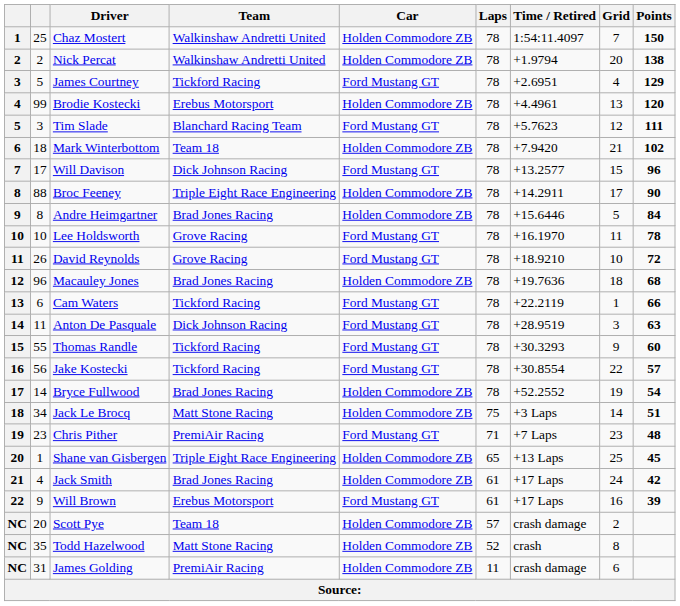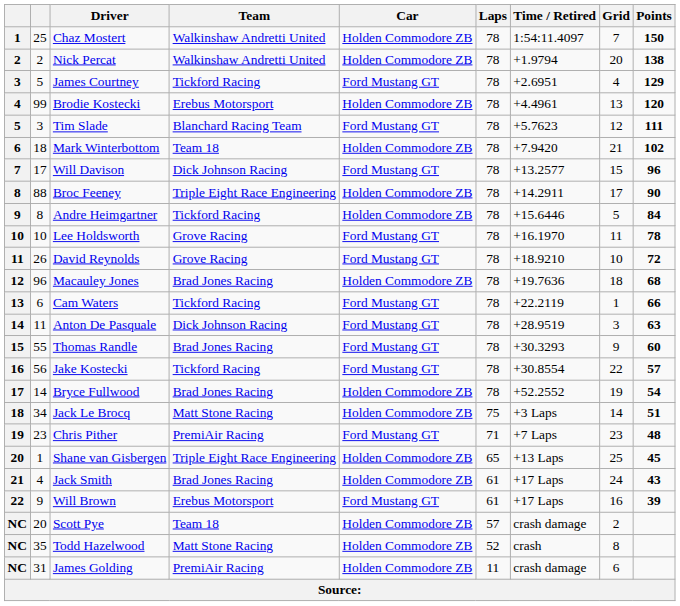Andre Heimgartner | Team: Brad Jones Racing -> Tickford Racing
Thomas Randle | Team: Tickford Racing -> Brad Jones Racing
Jack Smith | Points: 42 -> 43
